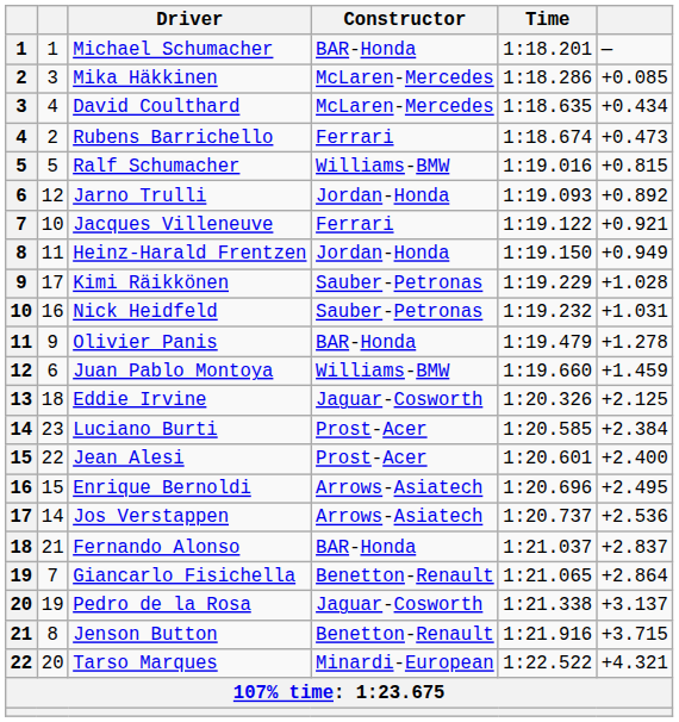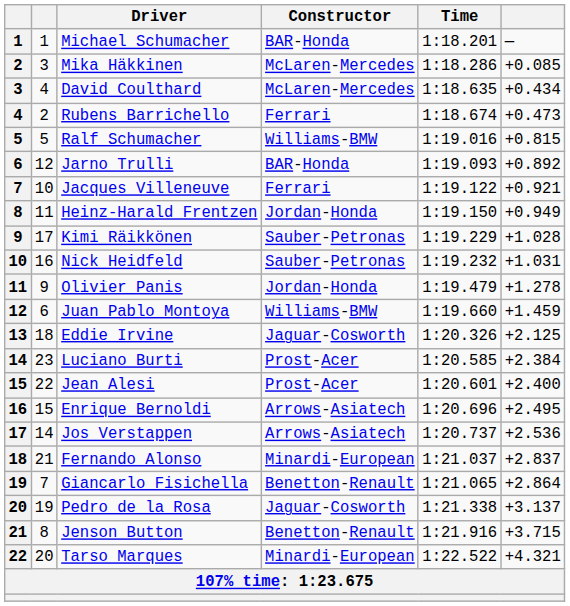Jarno Trulli | Constructor: Jordan-Honda -> BAR-Honda
Olivier Panis | Constructor: BAR-Honda -> Jordan-Honda
Fernando Alonso | Constructor: BAR-Honda -> Minardi-European
